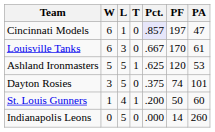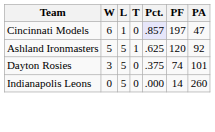- row: Louisville Tanks | 6 | 3 | 0 | .667 | 170 | 61
Ashland Ironmasters | PA: 53 -> 92
- row: St. Louis Gunners | 1 | 4 | 1 | .200 | 50 | 60
